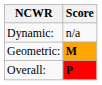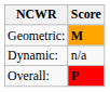rows swapped: Geometric: <-> Dynamic:
